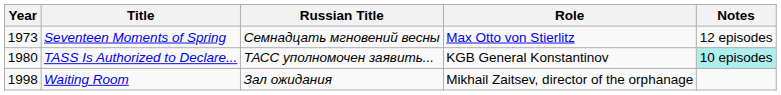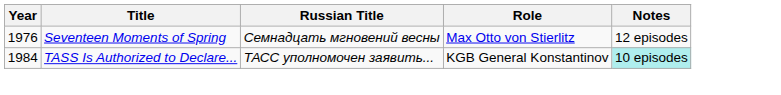Seventeen Moments of Spring | Year: 1973 -> 1976
TASS Is Authorized to Declare... | Year: 1980 -> 1984
- row: 1998 | Waiting Room | Зал ожидания | Mikhail Zaitsev, director of the orphanage
